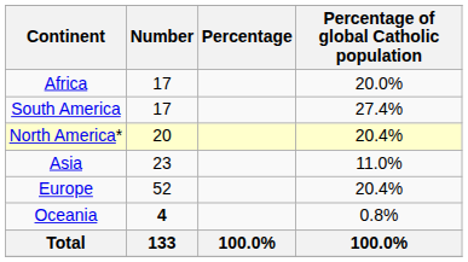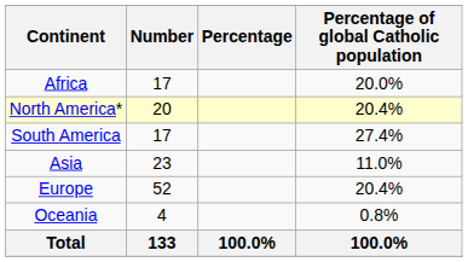rows swapped: North America* <-> South America
Oceania | Number: bold -> normal
